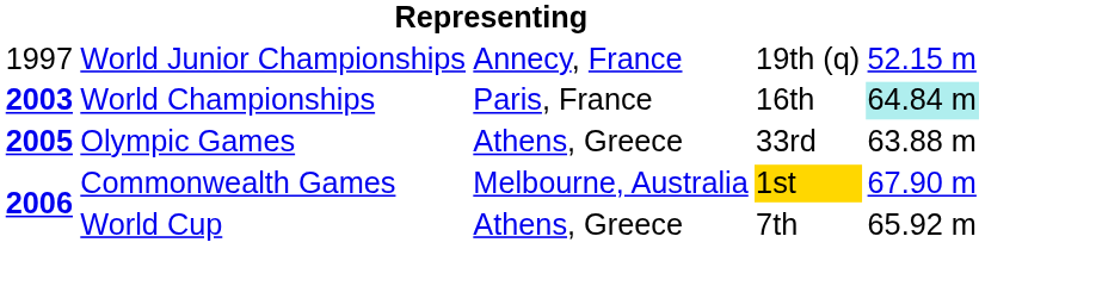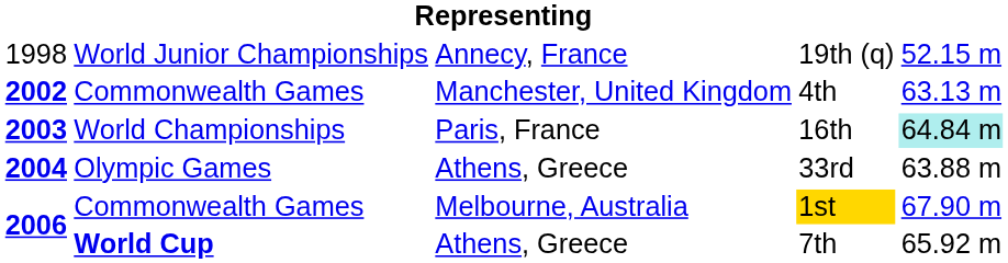19th (q) | column 1: 1997 -> 1998
+ row: 2002 | Commonwealth Games | Manchester, United Kingdom | 4th | 63.13 m
33rd | column 1: 2005 -> 2004
7th | column 2: normal -> bold
